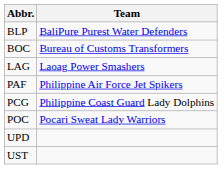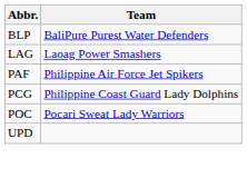- row: BOC | Bureau of Customs Transformers
- row: UST
